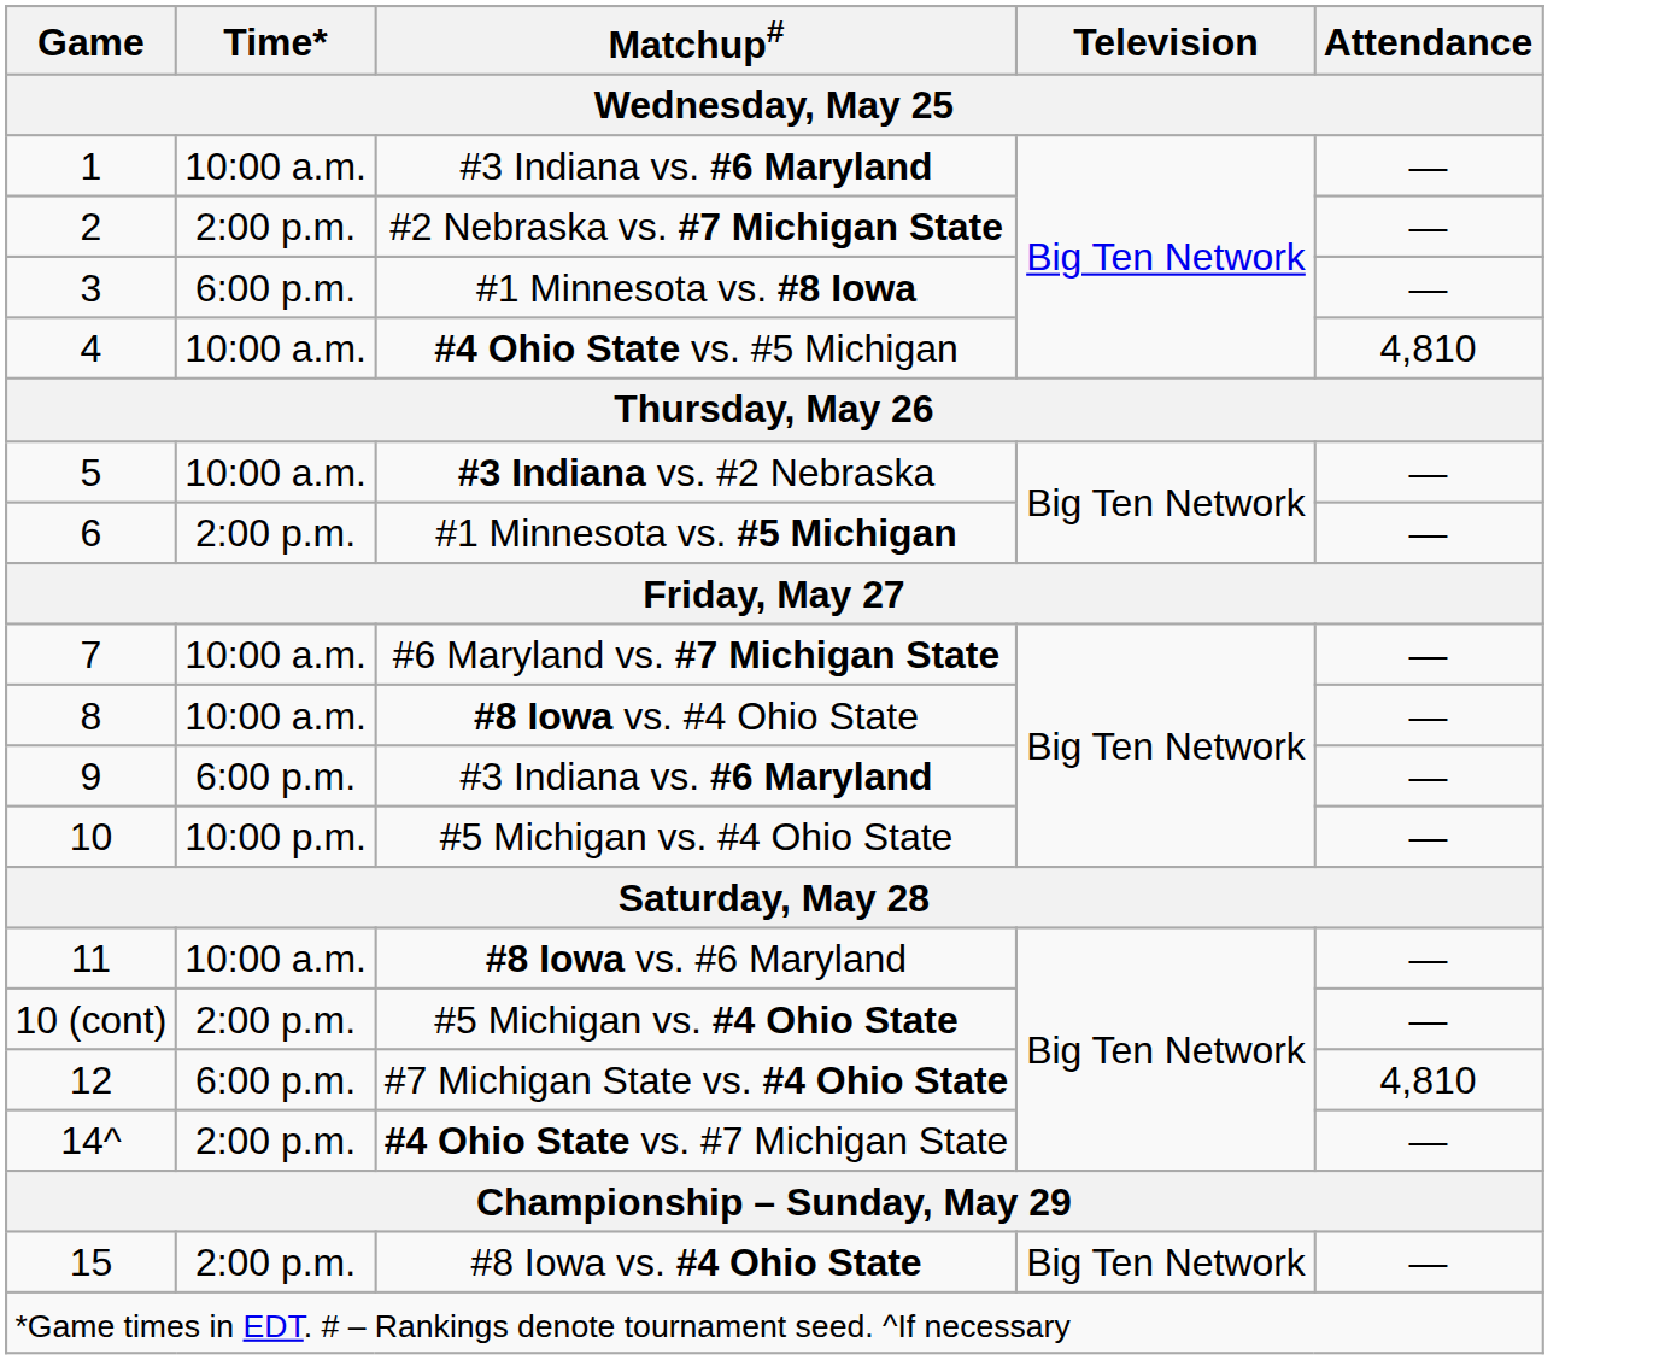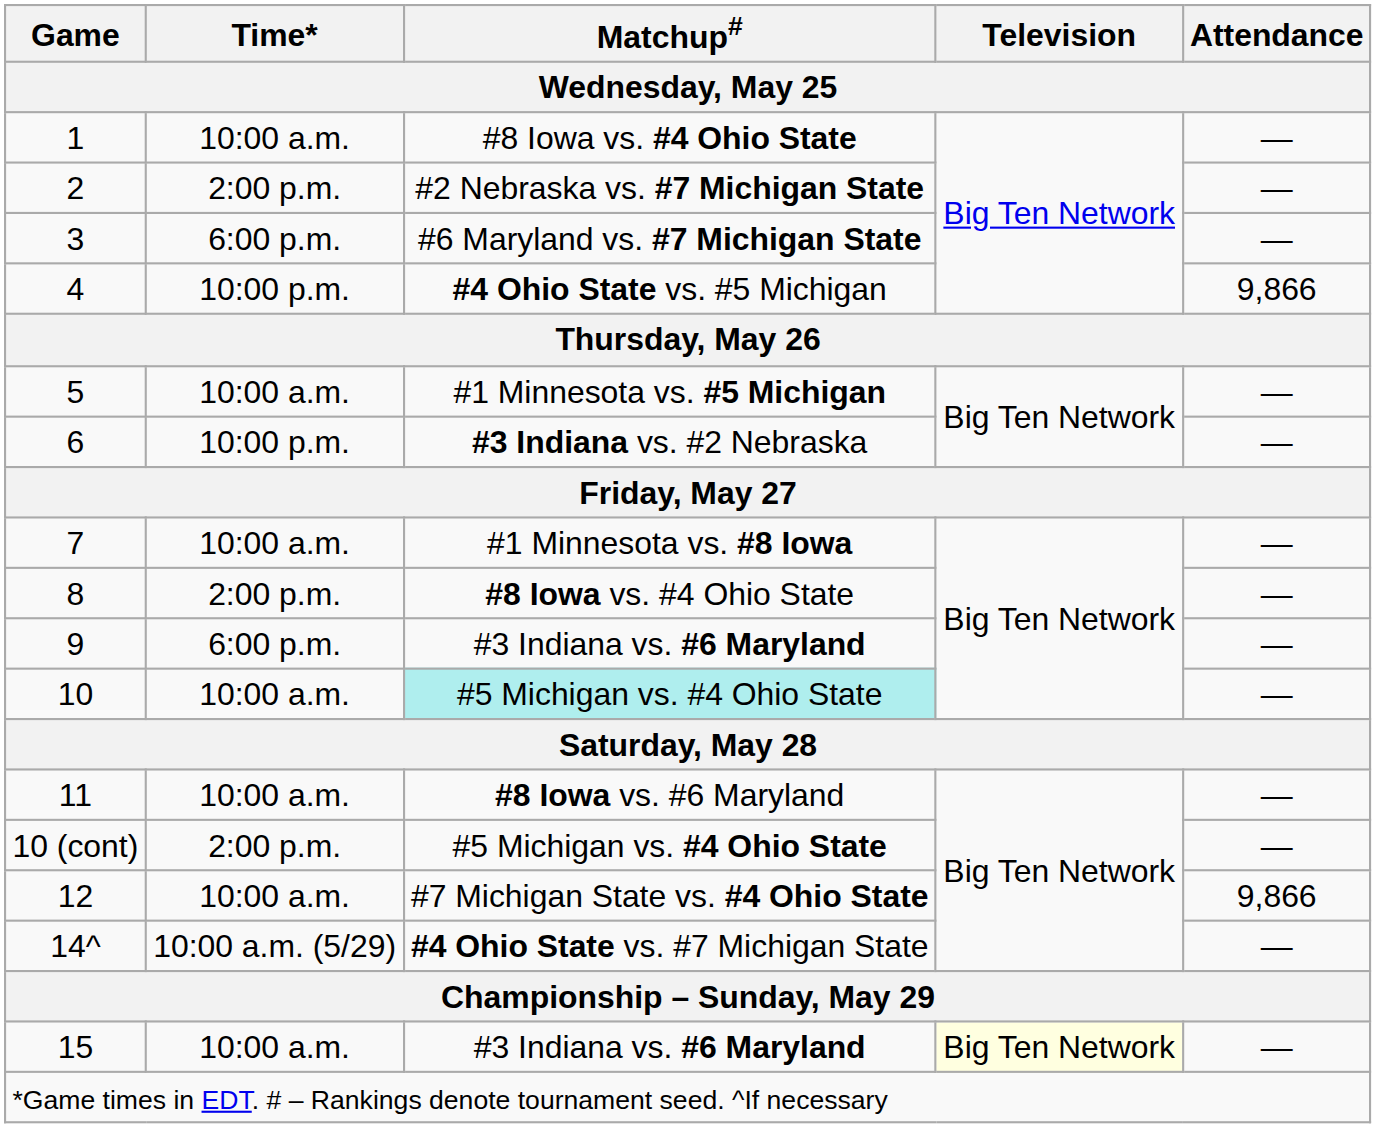1 | Matchup#: #3 Indiana vs. #6 Maryland -> #8 Iowa vs. #4 Ohio State
3 | Matchup#: #1 Minnesota vs. #8 Iowa -> #6 Maryland vs. #7 Michigan State
4 | Time*: 10:00 a.m. -> 10:00 p.m.
4 | Attendance: 4,810 -> 9,866
5 | Matchup#: #3 Indiana vs. #2 Nebraska -> #1 Minnesota vs. #5 Michigan
6 | Time*: 2:00 p.m. -> 10:00 p.m.
6 | Matchup#: #1 Minnesota vs. #5 Michigan -> #3 Indiana vs. #2 Nebraska
7 | Matchup#: #6 Maryland vs. #7 Michigan State -> #1 Minnesota vs. #8 Iowa
8 | Time*: 10:00 a.m. -> 2:00 p.m.
10 | Time*: 10:00 p.m. -> 10:00 a.m.
10 | Matchup#: no background -> paleturquoise background
12 | Time*: 6:00 p.m. -> 10:00 a.m.
12 | Attendance: 4,810 -> 9,866
14^ | Time*: 2:00 p.m. -> 10:00 a.m. (5/29)
15 | Time*: 2:00 p.m. -> 10:00 a.m.
15 | Matchup#: #8 Iowa vs. #4 Ohio State -> #3 Indiana vs. #6 Maryland
15 | Television: no background -> lightyellow background
